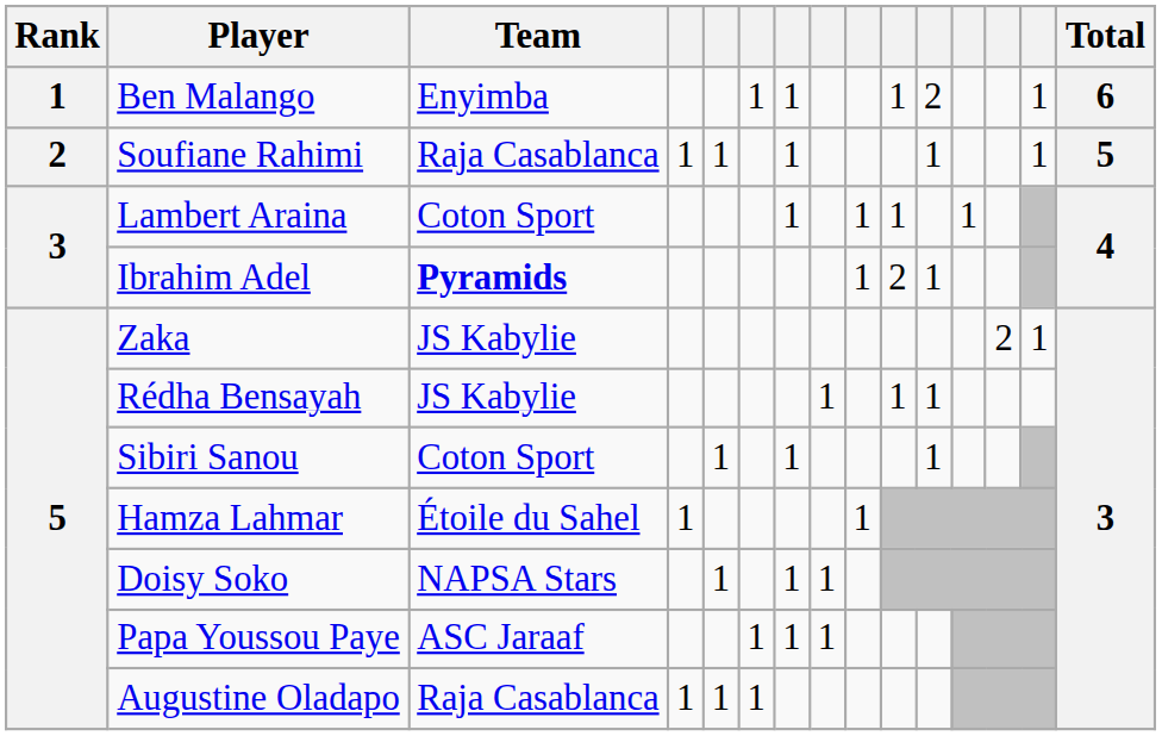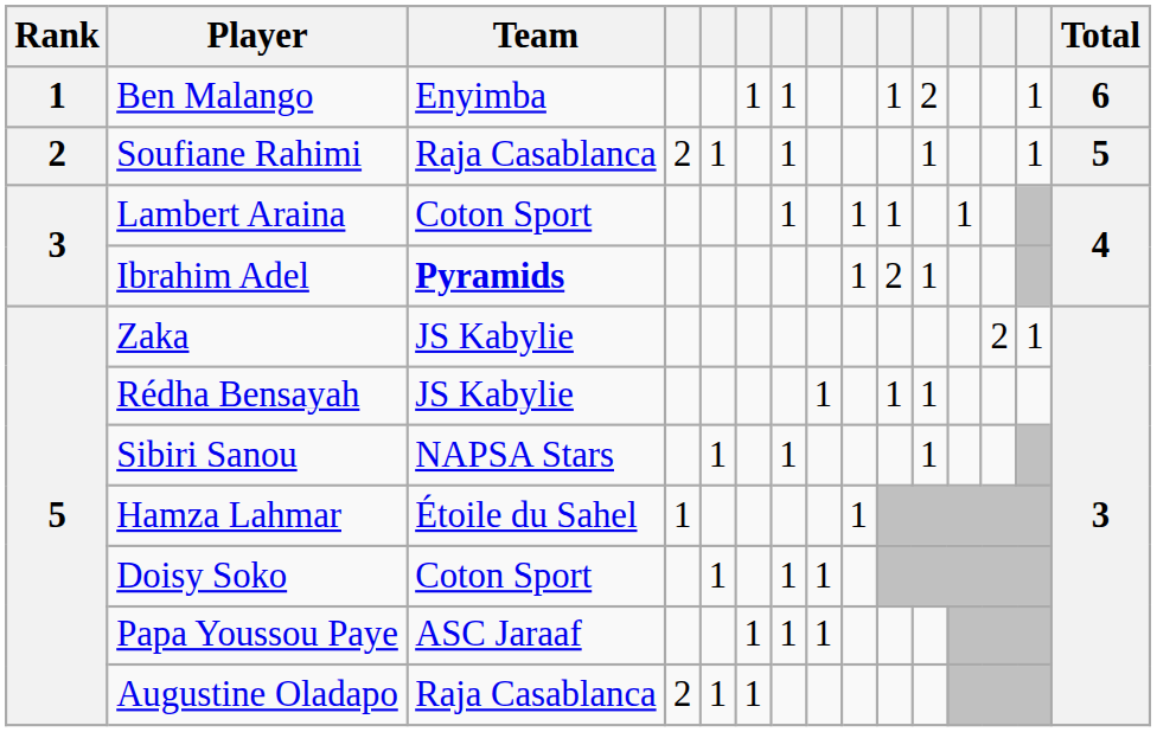Soufiane Rahimi | column 4: 1 -> 2
Sibiri Sanou | Team: Coton Sport -> NAPSA Stars
Doisy Soko | Team: NAPSA Stars -> Coton Sport
Augustine Oladapo | column 4: 1 -> 2
